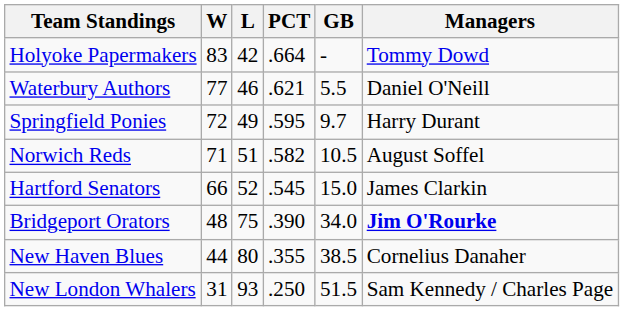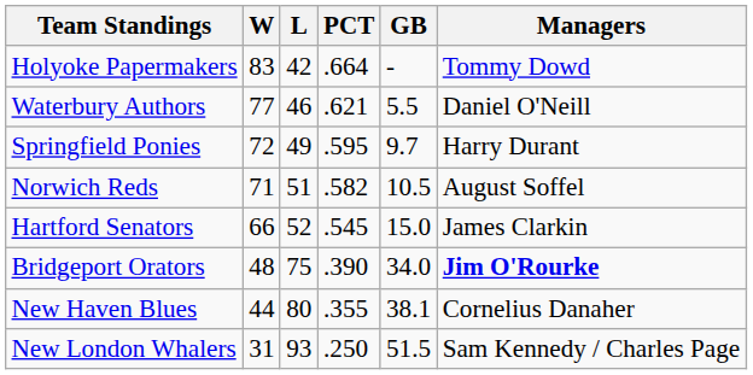New Haven Blues | GB: 38.5 -> 38.1
